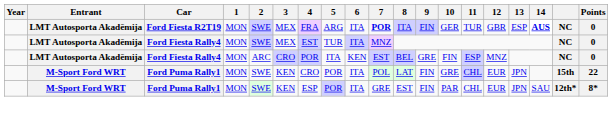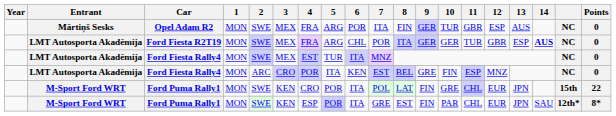+ row: Mārtiņš Sesks | Opel Adam R2 | MON | SWE | MEX | FRA | ARG | POR | ITA | FIN | GER | TUR | GBR | ESP | AUS | NC | 0
Ford Fiesta R2T19 | 6: ITA -> CHL
Ford Fiesta R2T19 | 7: bold -> normal
Ford Fiesta R2T19 | 9: FIN -> GER
